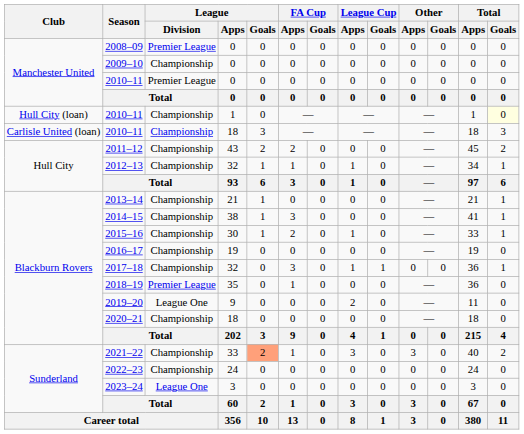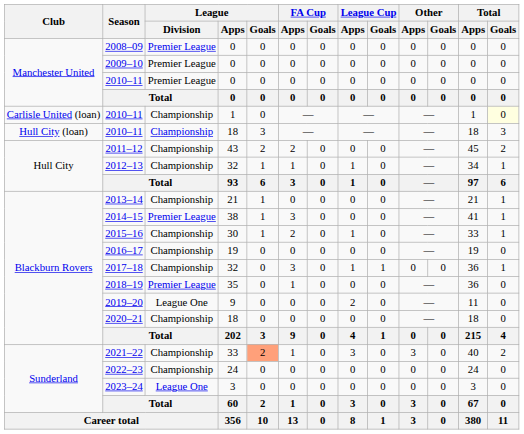2009–10 | League / Division: Championship -> Premier League
2010–11 / 1 | Club: Hull City (loan) -> Carlisle United (loan)
2010–11 / 18 | Club: Carlisle United (loan) -> Hull City (loan)
2014–15 | League / Division: Championship -> Premier League
